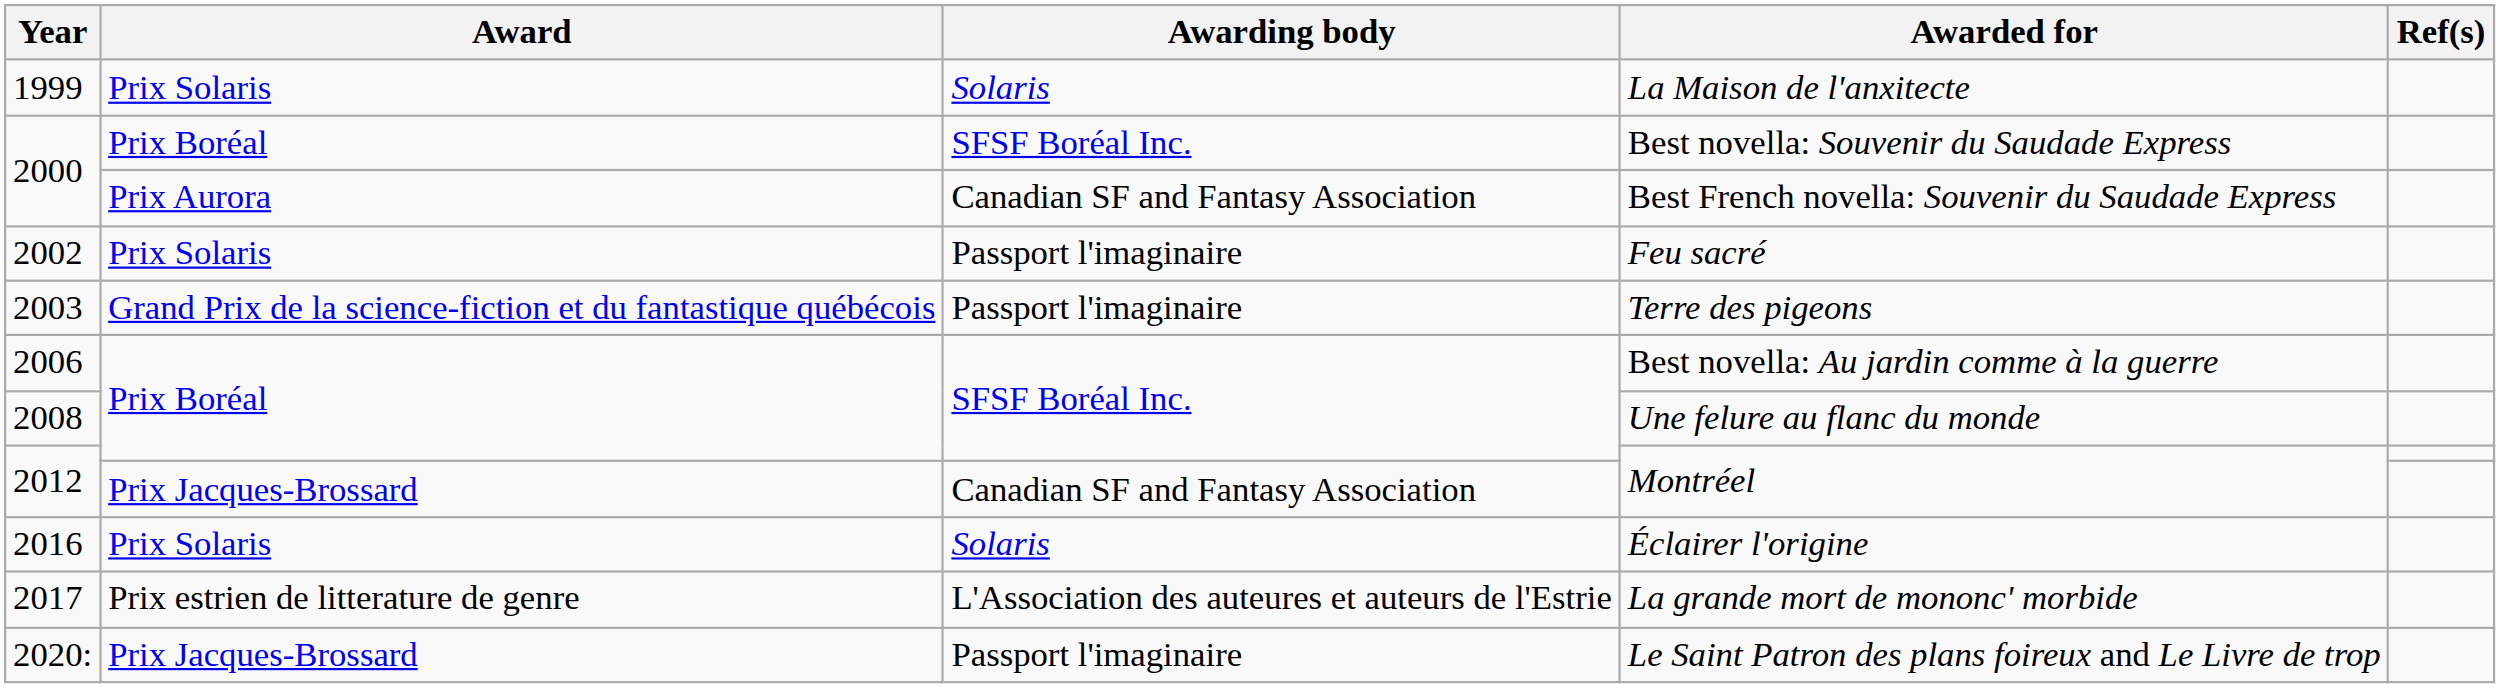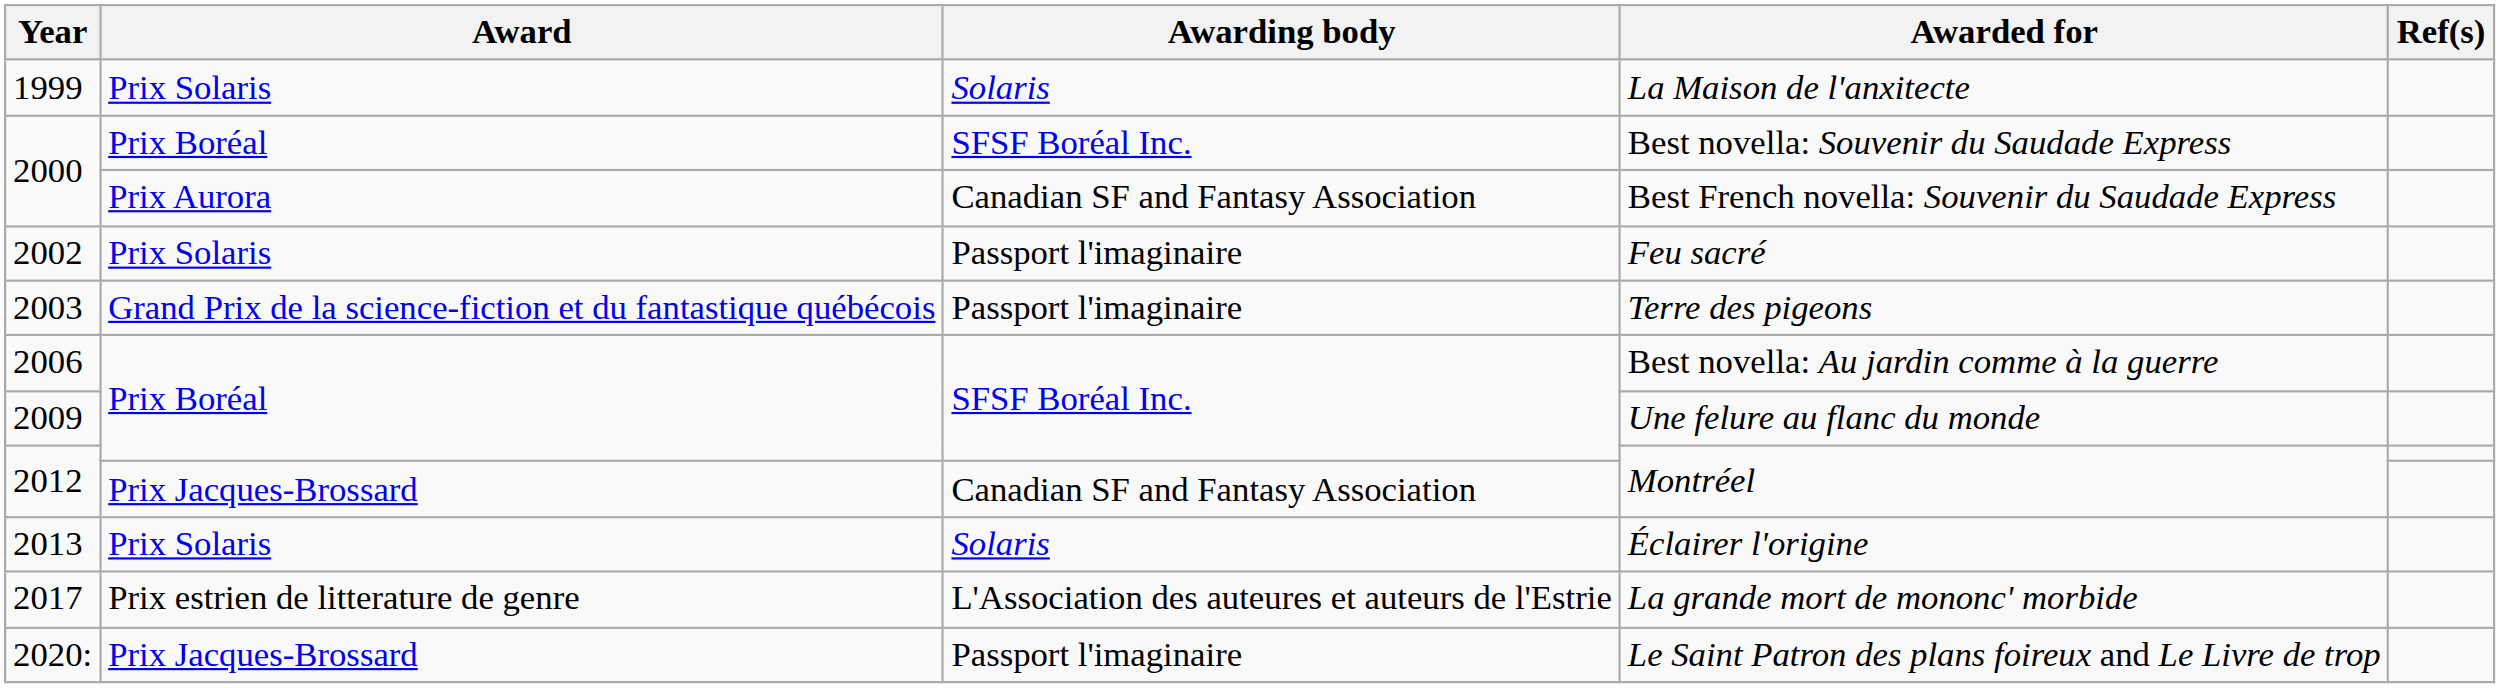Une felure au flanc du monde | Year: 2008 -> 2009
Éclairer l'origine | Year: 2016 -> 2013
